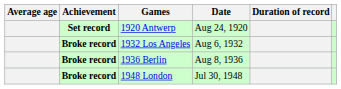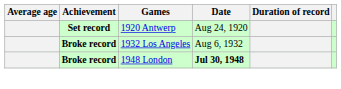- row: Broke record | 1936 Berlin | Aug 8, 1936
1948 London | Date: normal -> bold
